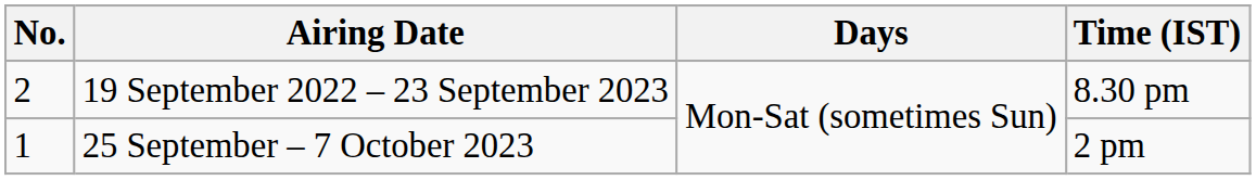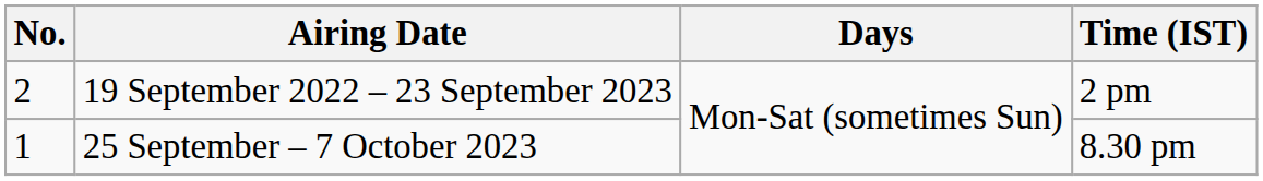19 September 2022 – 23 September 2023 | Time (IST): 8.30 pm -> 2 pm
25 September – 7 October 2023 | Time (IST): 2 pm -> 8.30 pm
